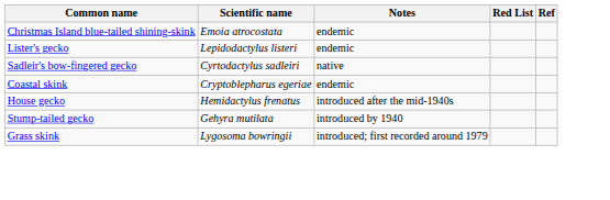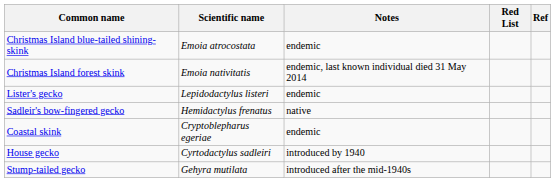+ row: Christmas Island forest skink | Emoia nativitatis | endemic, last known individual died 31 May 2014
Sadleir's bow-fingered gecko | Scientific name: Cyrtodactylus sadleiri -> Hemidactylus frenatus
House gecko | Scientific name: Hemidactylus frenatus -> Cyrtodactylus sadleiri
House gecko | Notes: introduced after the mid-1940s -> introduced by 1940
Stump-tailed gecko | Notes: introduced by 1940 -> introduced after the mid-1940s
- row: Grass skink | Lygosoma bowringii | introduced; first recorded around 1979
